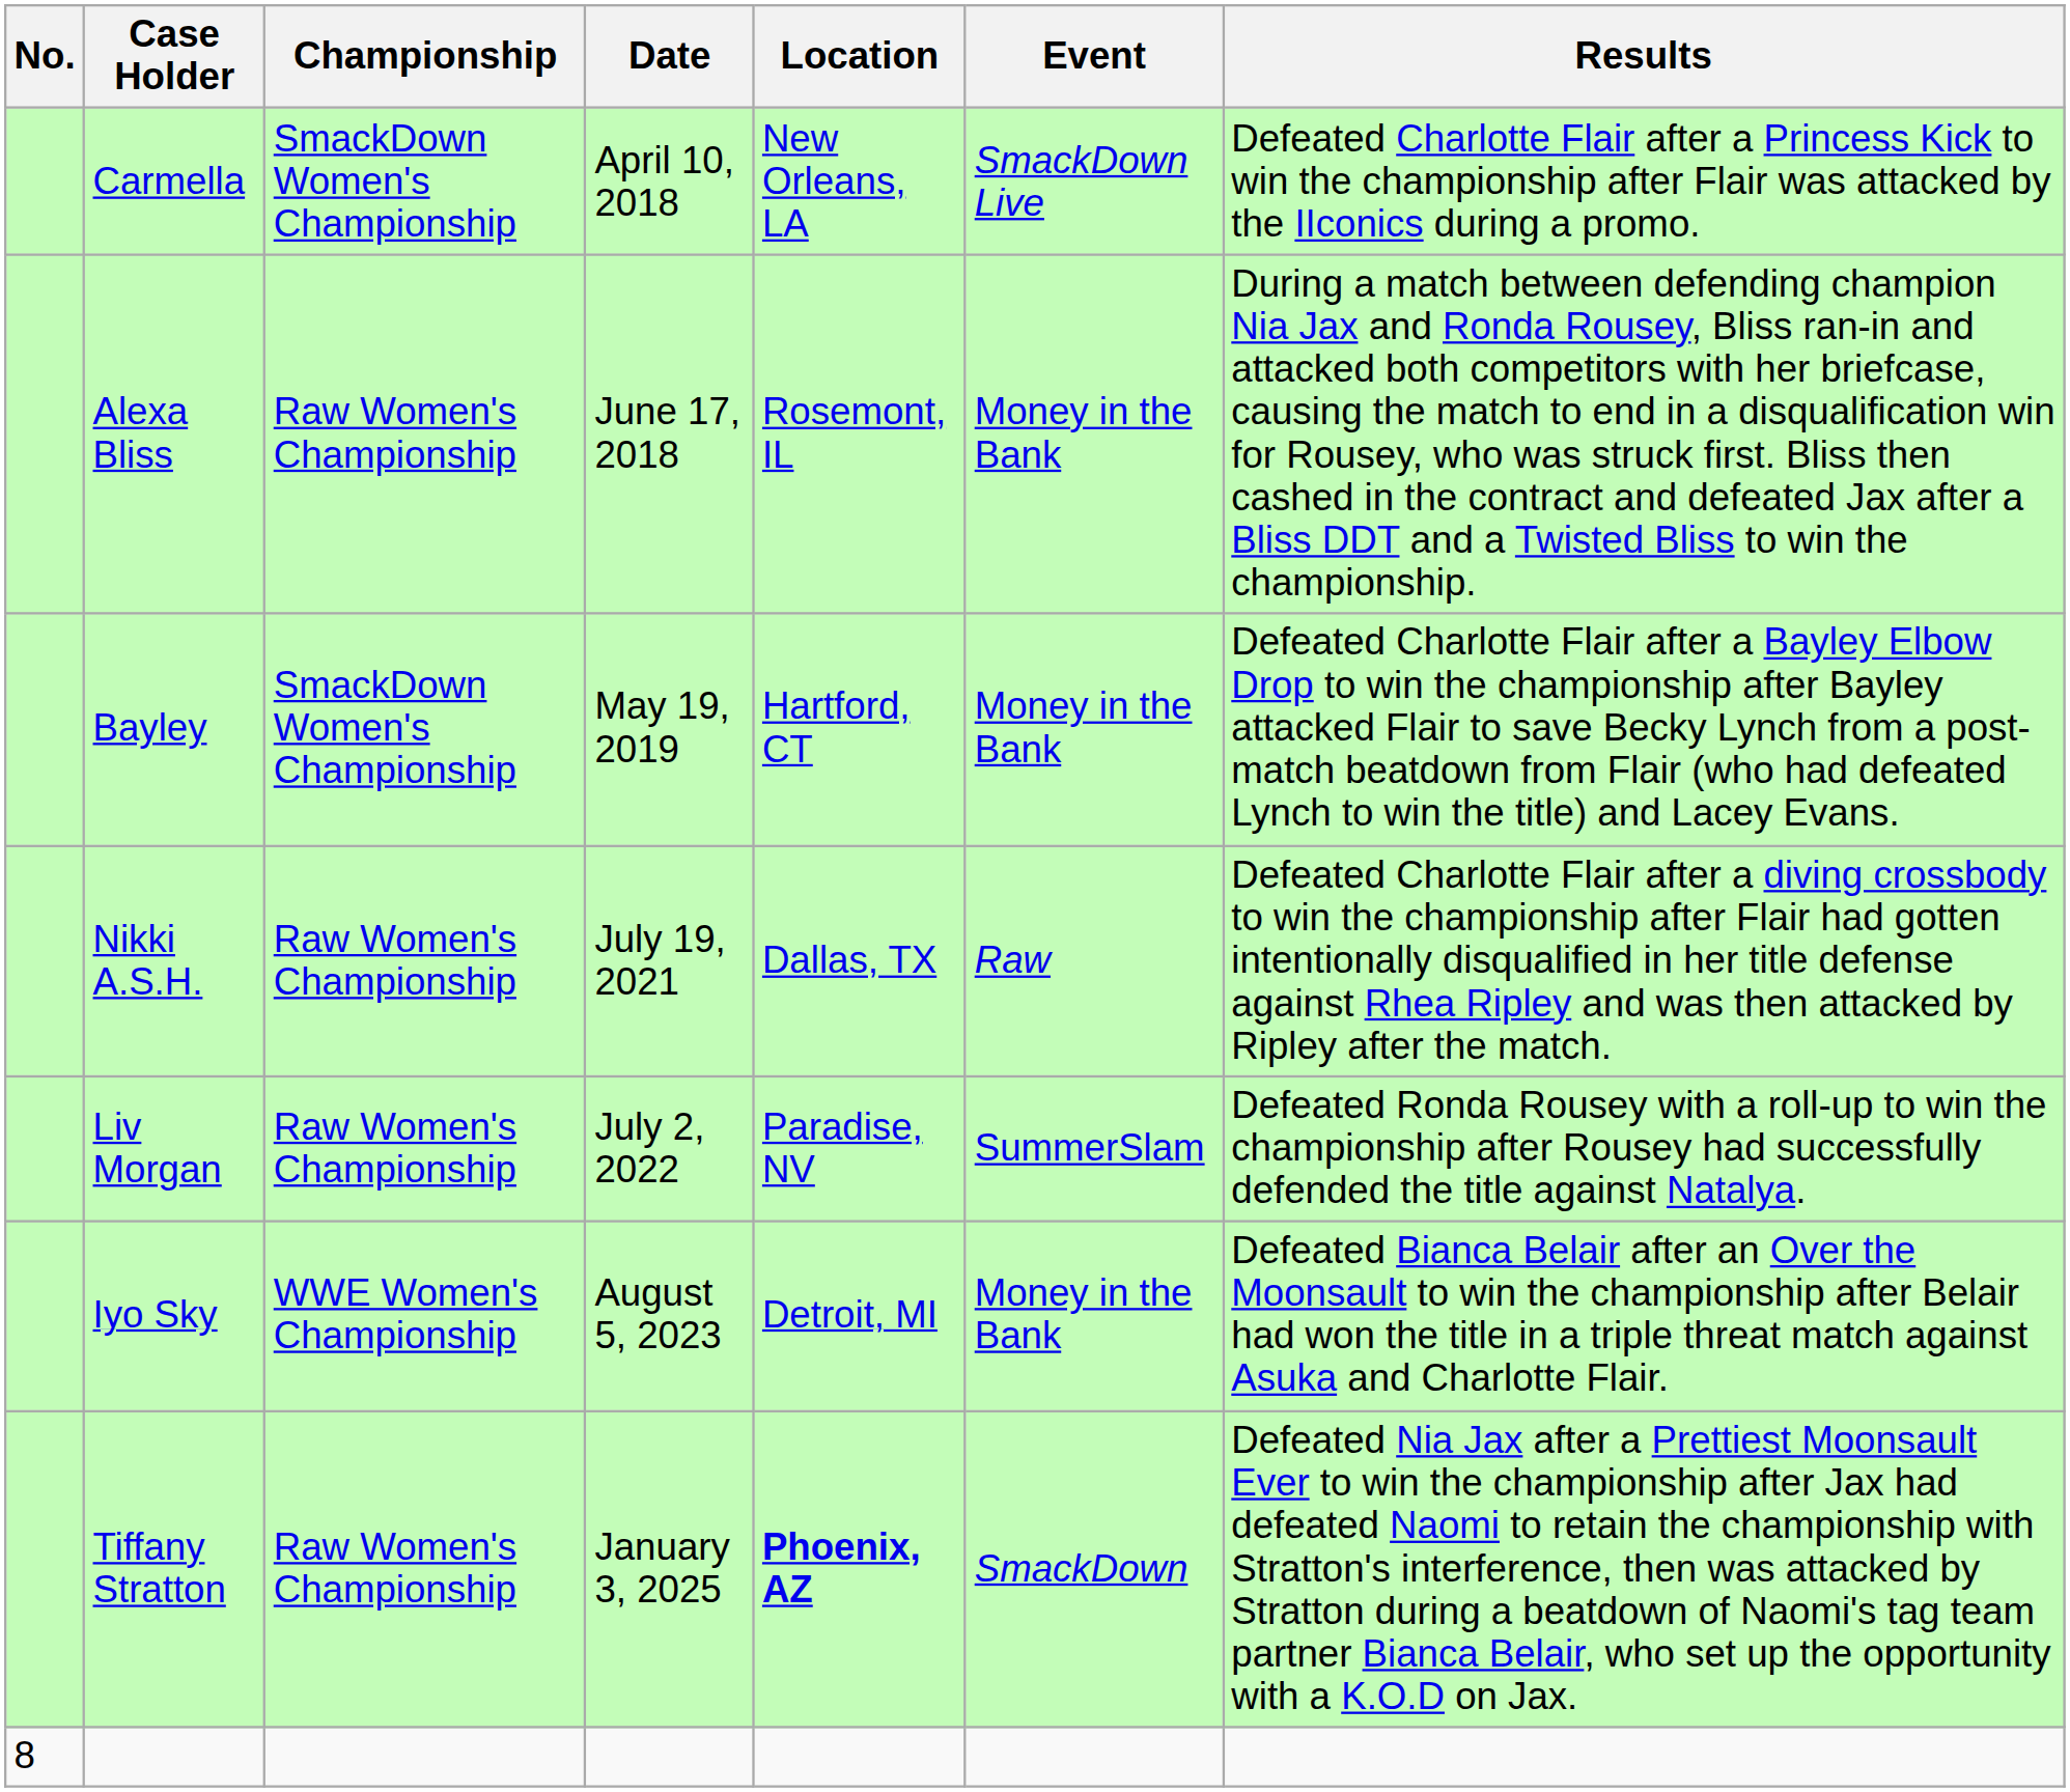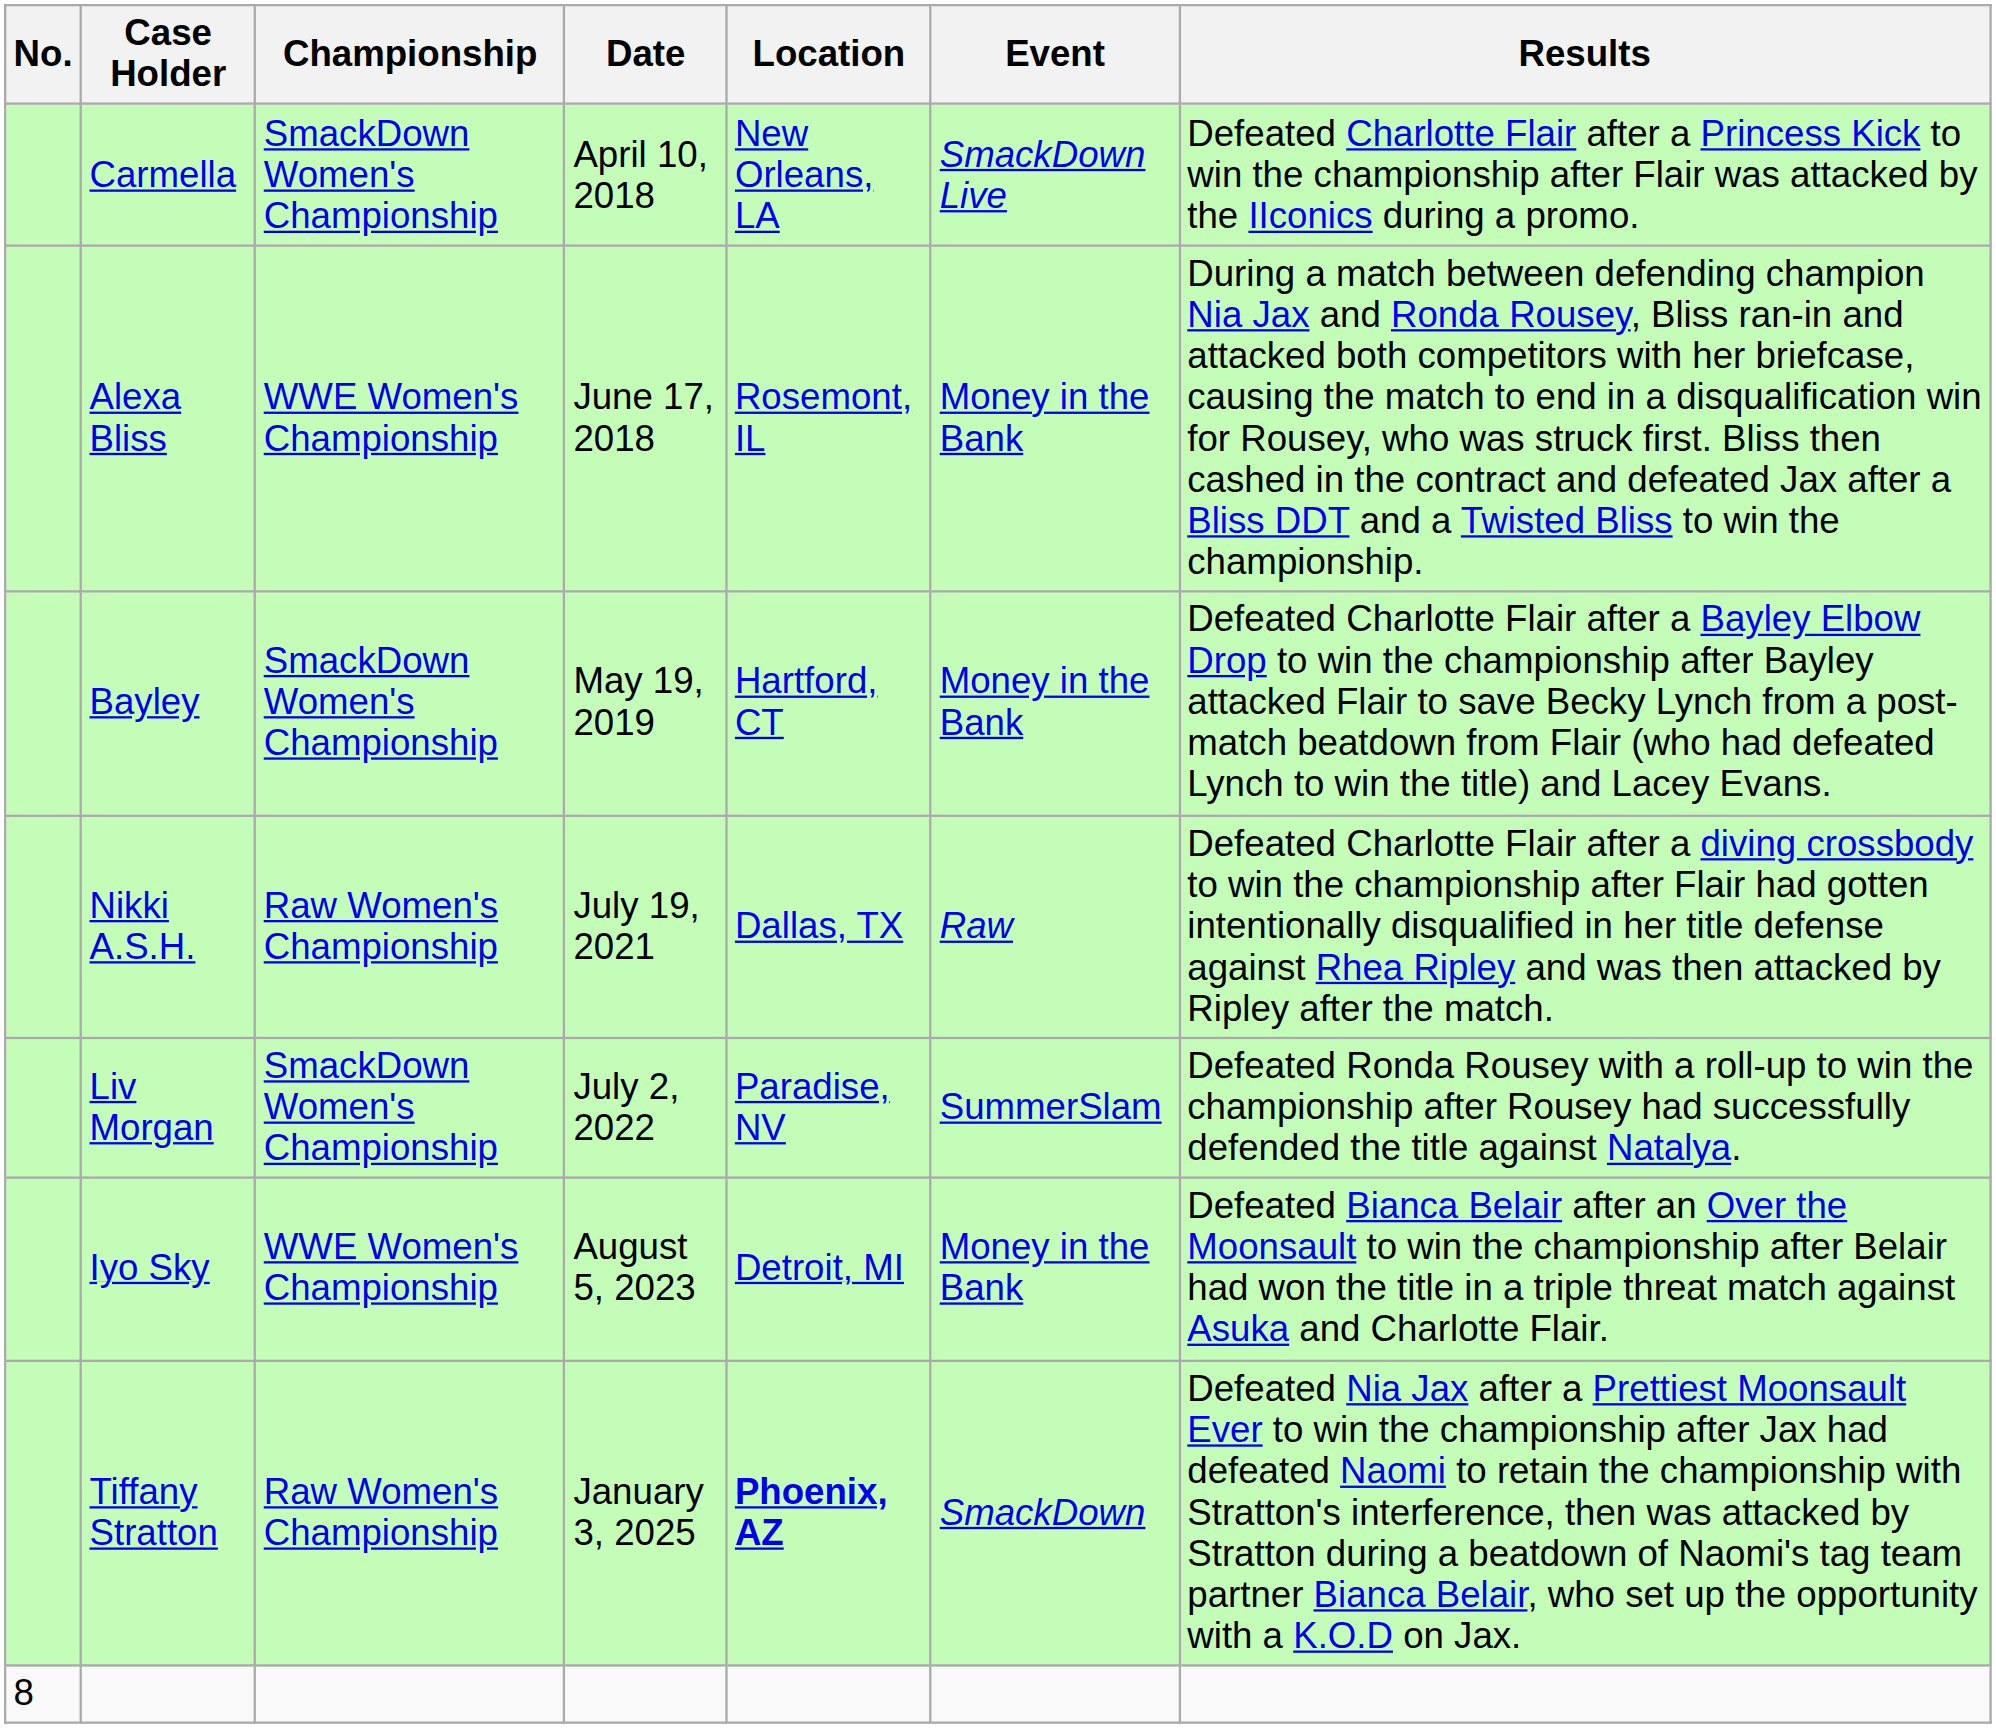Alexa Bliss | Championship: Raw Women's Championship -> WWE Women's Championship
Liv Morgan | Championship: Raw Women's Championship -> SmackDown Women's Championship
